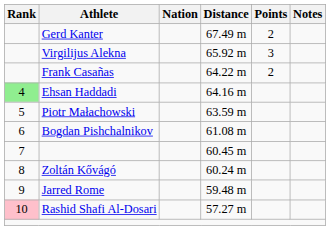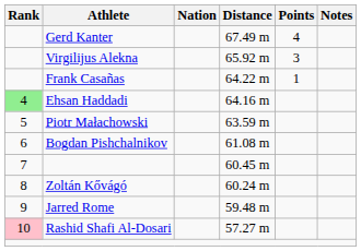Gerd Kanter | Points: 2 -> 4
Frank Casañas | Points: 2 -> 1
